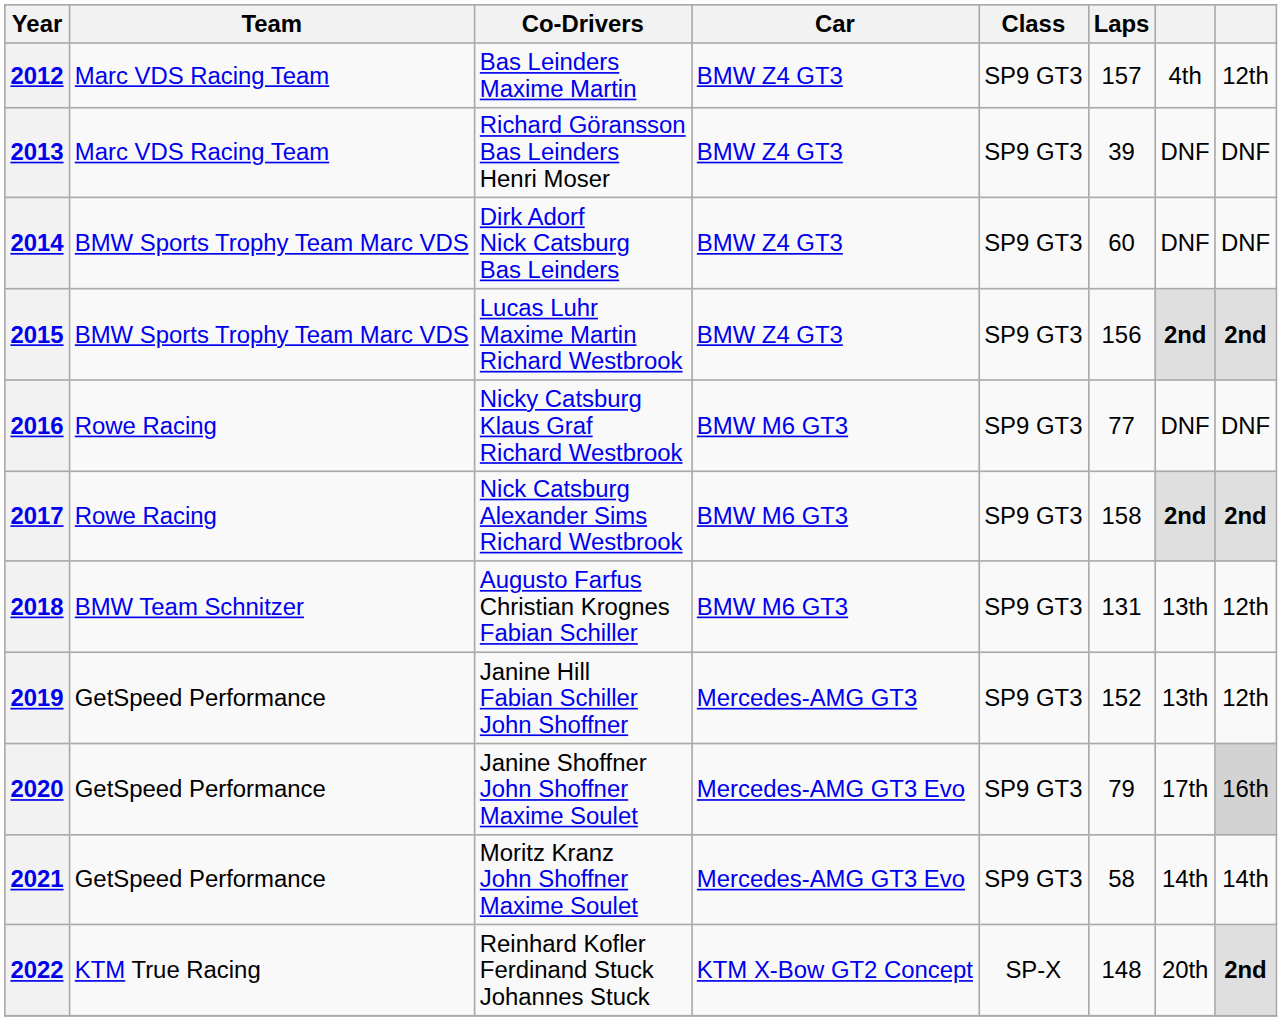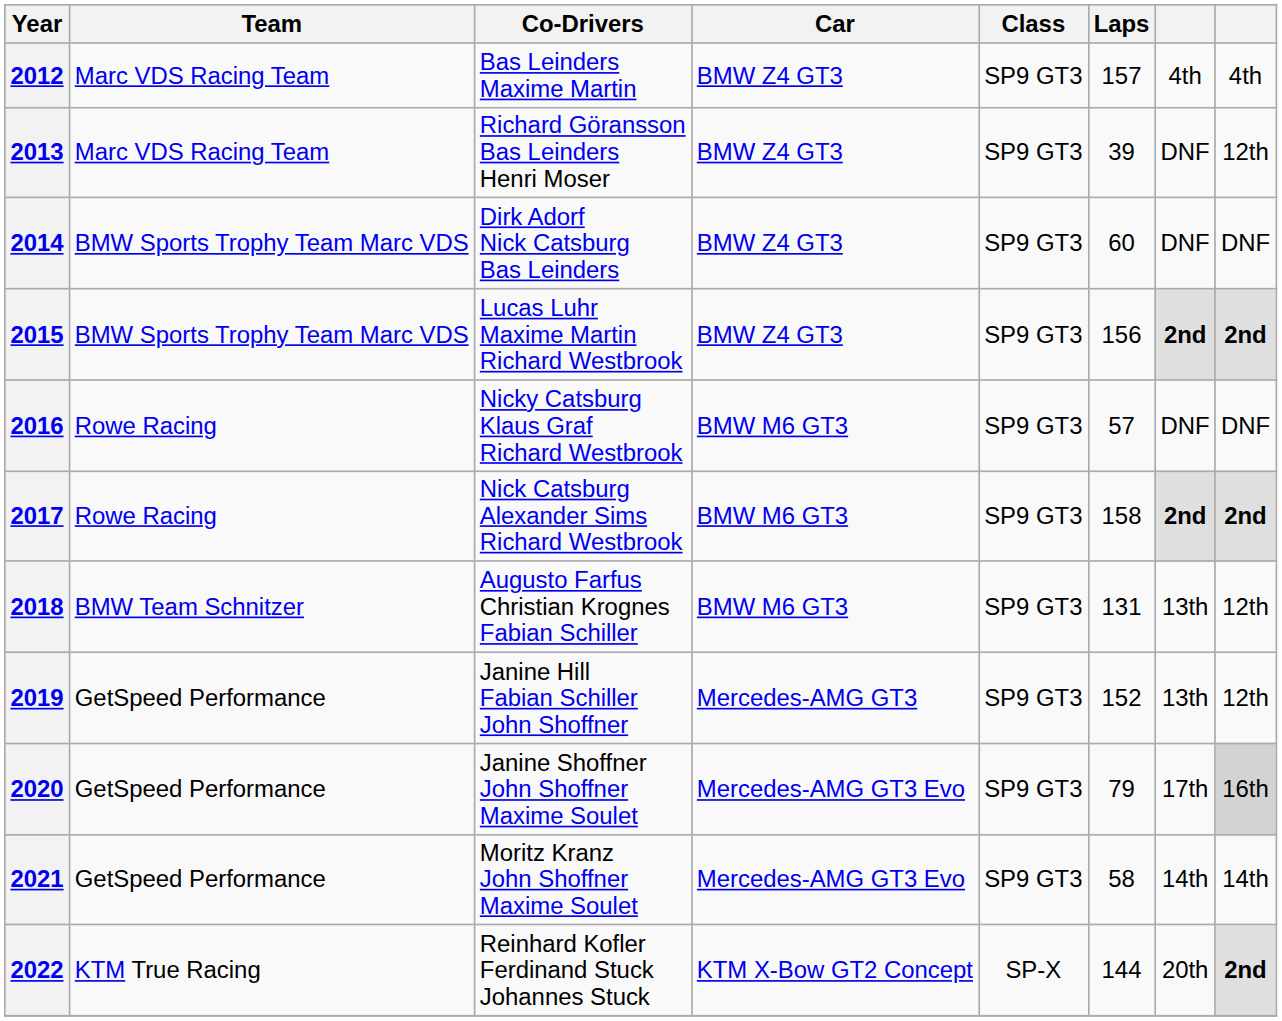2012 | column 8: 12th -> 4th
2013 | column 8: DNF -> 12th
2016 | Laps: 77 -> 57
2022 | Laps: 148 -> 144
